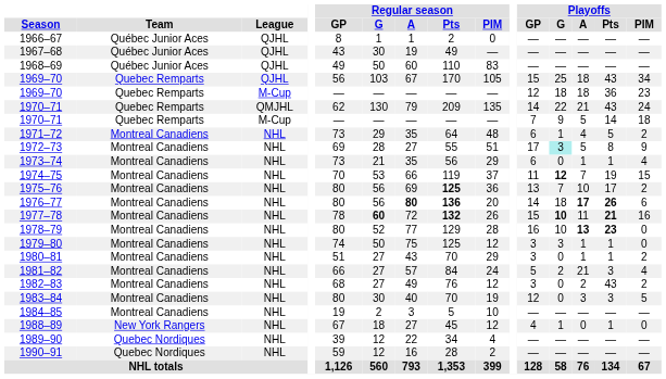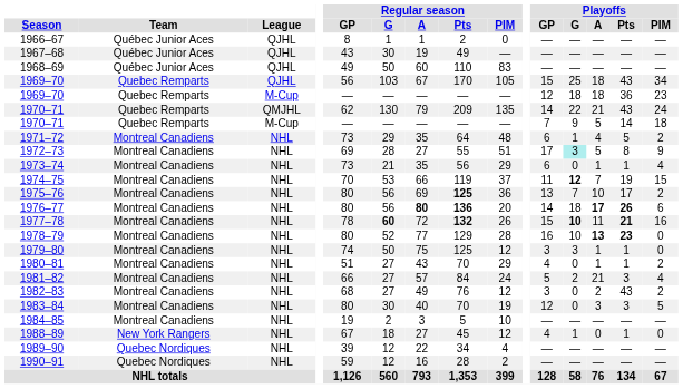1980–81 | Playoffs / GP: 3 -> 4
